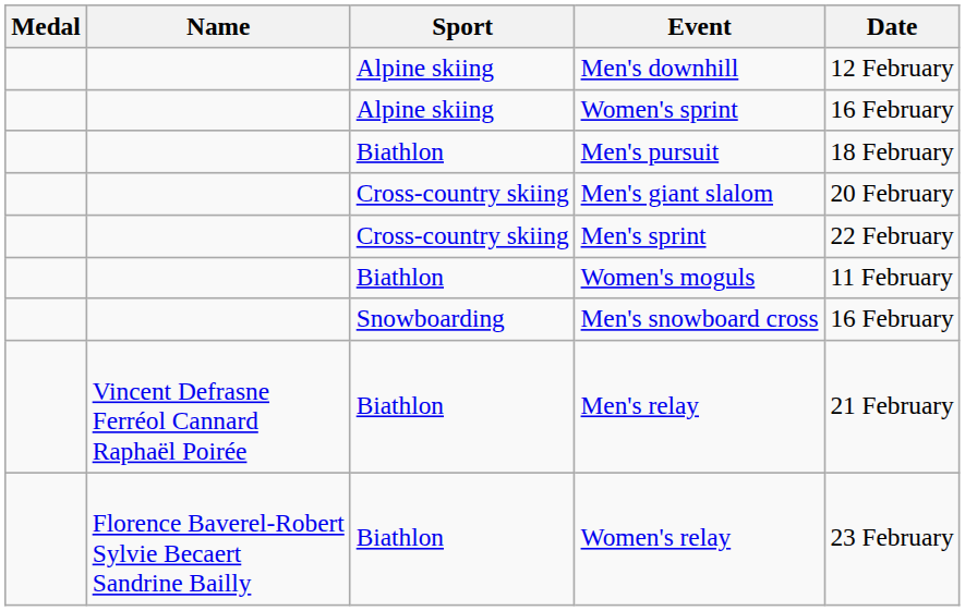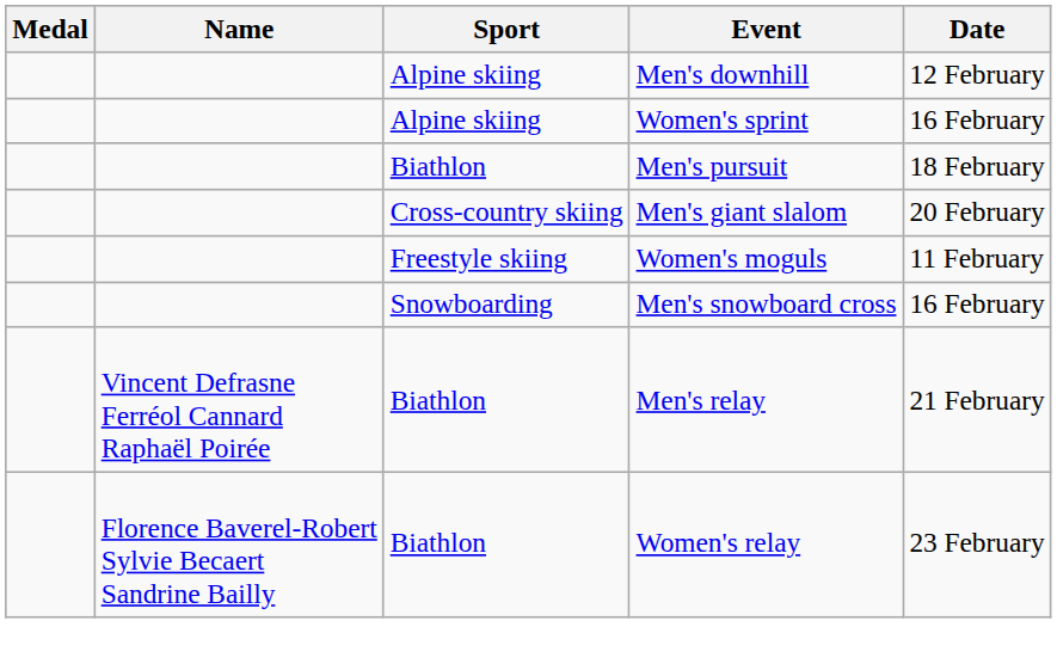- row: Cross-country skiing | Men's sprint | 22 February
Women's moguls | Sport: Biathlon -> Freestyle skiing
